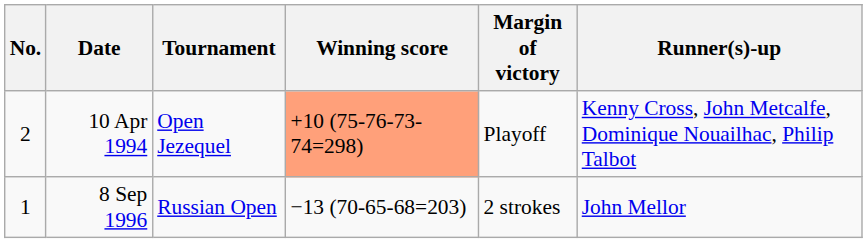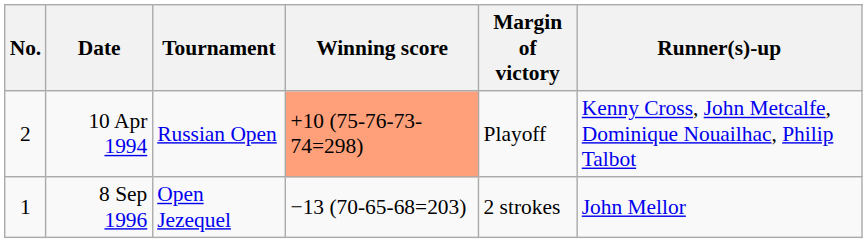10 Apr 1994 | Tournament: Open Jezequel -> Russian Open
8 Sep 1996 | Tournament: Russian Open -> Open Jezequel
